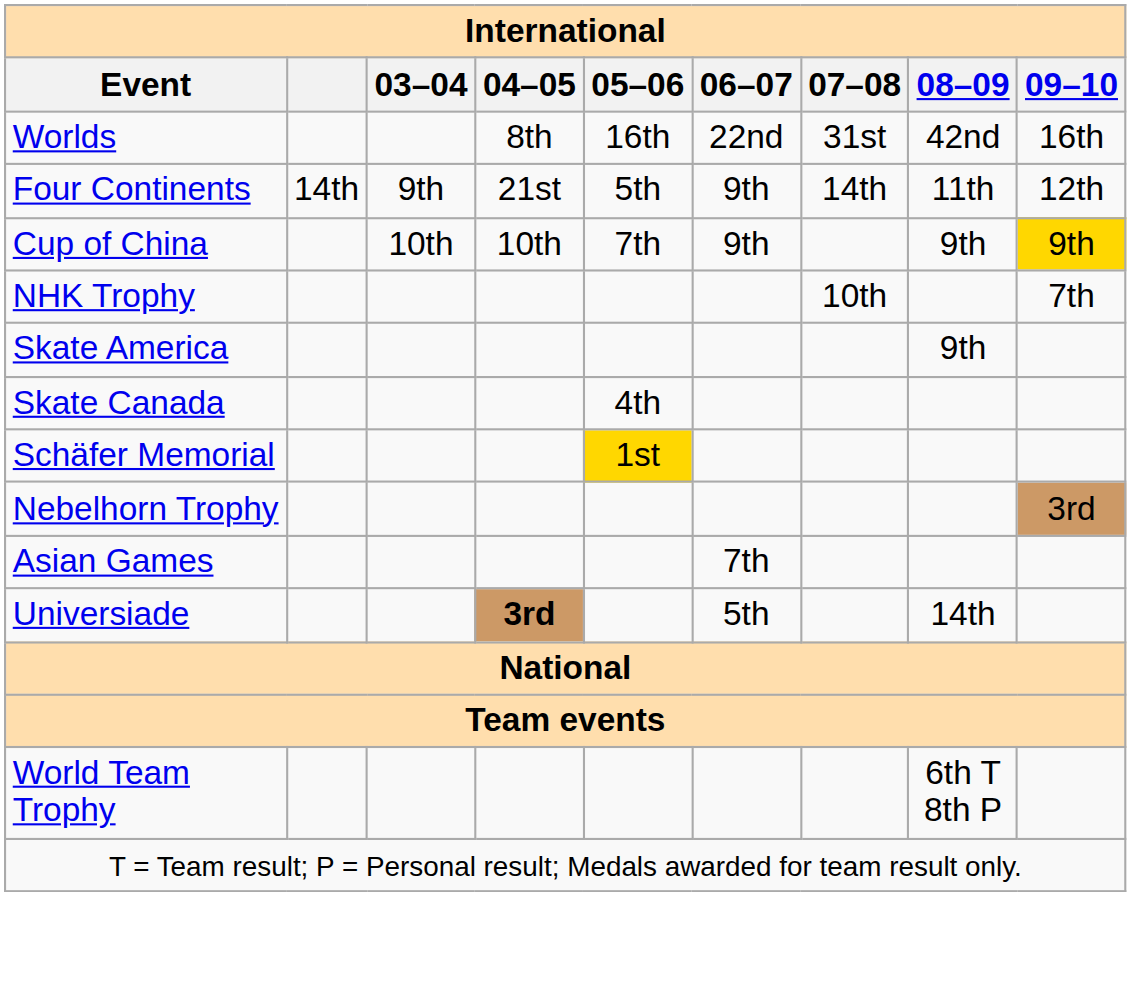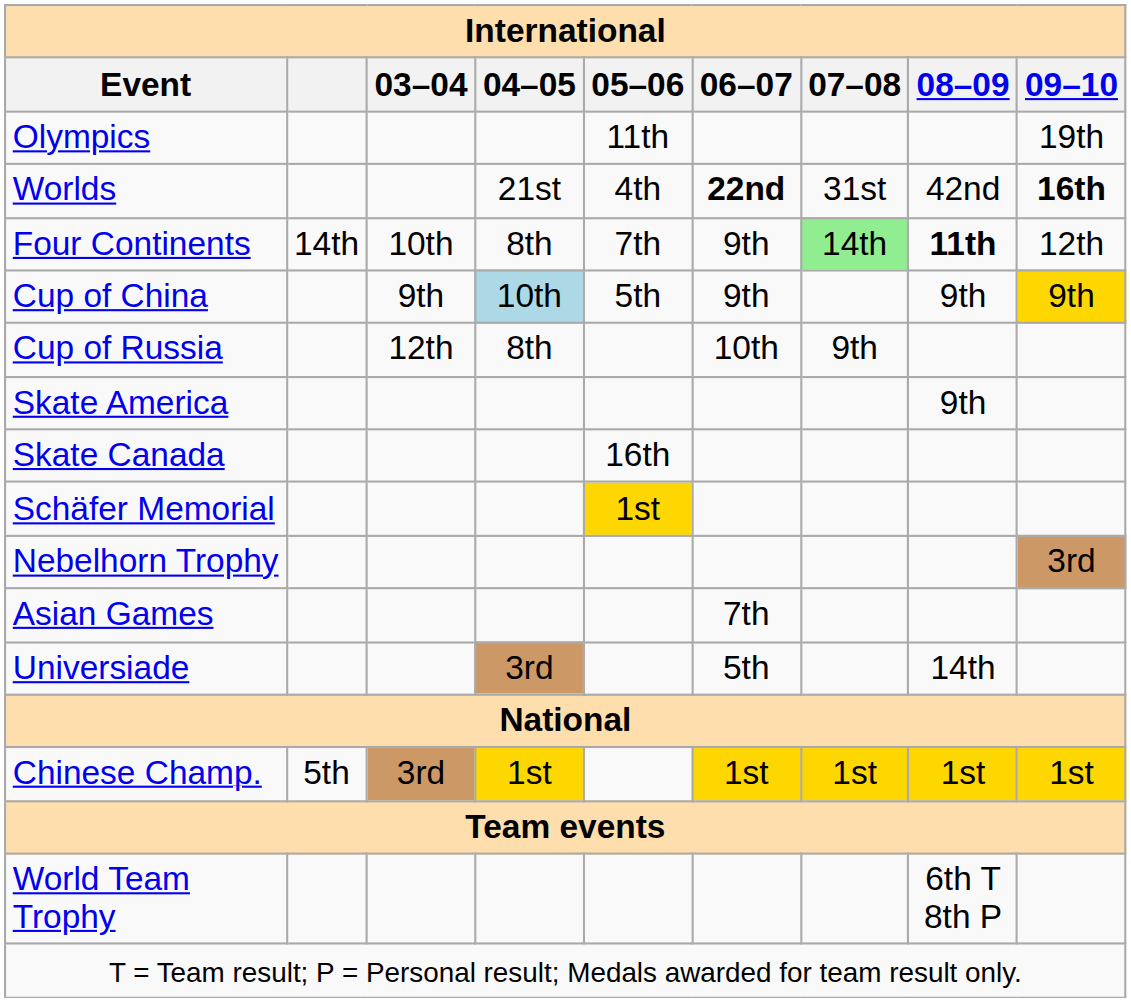+ row: Olympics | 11th | 19th
Worlds | 04–05: 8th -> 21st
Worlds | 05–06: 16th -> 4th
Worlds | 06–07: normal -> bold
Worlds | 09–10: normal -> bold
Four Continents | 03–04: 9th -> 10th
Four Continents | 04–05: 21st -> 8th
Four Continents | 05–06: 5th -> 7th
Four Continents | 07–08: no background -> lightgreen background
Four Continents | 08–09: normal -> bold
Cup of China | 03–04: 10th -> 9th
Cup of China | 04–05: no background -> lightblue background
Cup of China | 05–06: 7th -> 5th
+ row: Cup of Russia | 12th | 8th | 10th | 9th
- row: NHK Trophy | 10th | 7th
Skate Canada | 05–06: 4th -> 16th
Universiade | 04–05: bold -> normal
+ row: Chinese Champ. | 5th | 3rd | 1st | 1st | 1st | 1st | 1st
